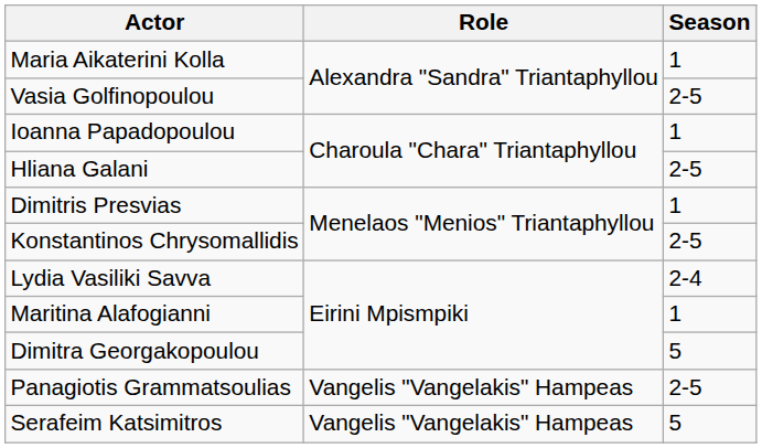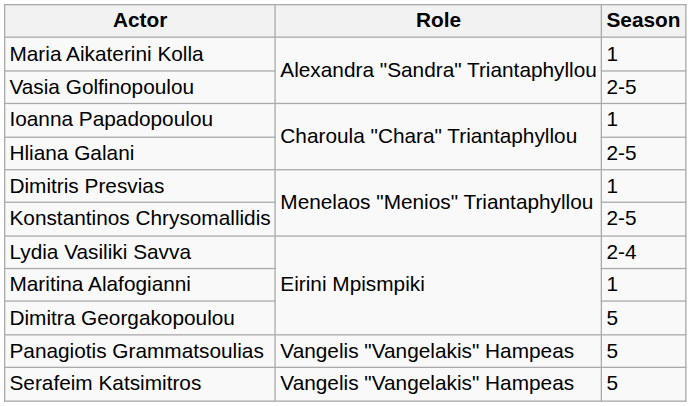Panagiotis Grammatsoulias | Season: 2-5 -> 5
